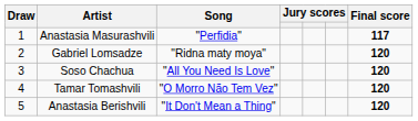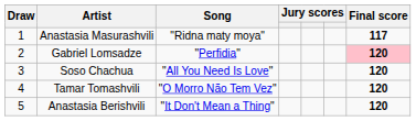Anastasia Masurashvili | Song: "Perfidia" -> "Ridna maty moya"
Gabriel Lomsadze | Song: "Ridna maty moya" -> "Perfidia"
Gabriel Lomsadze | Final score: no background -> pink background
